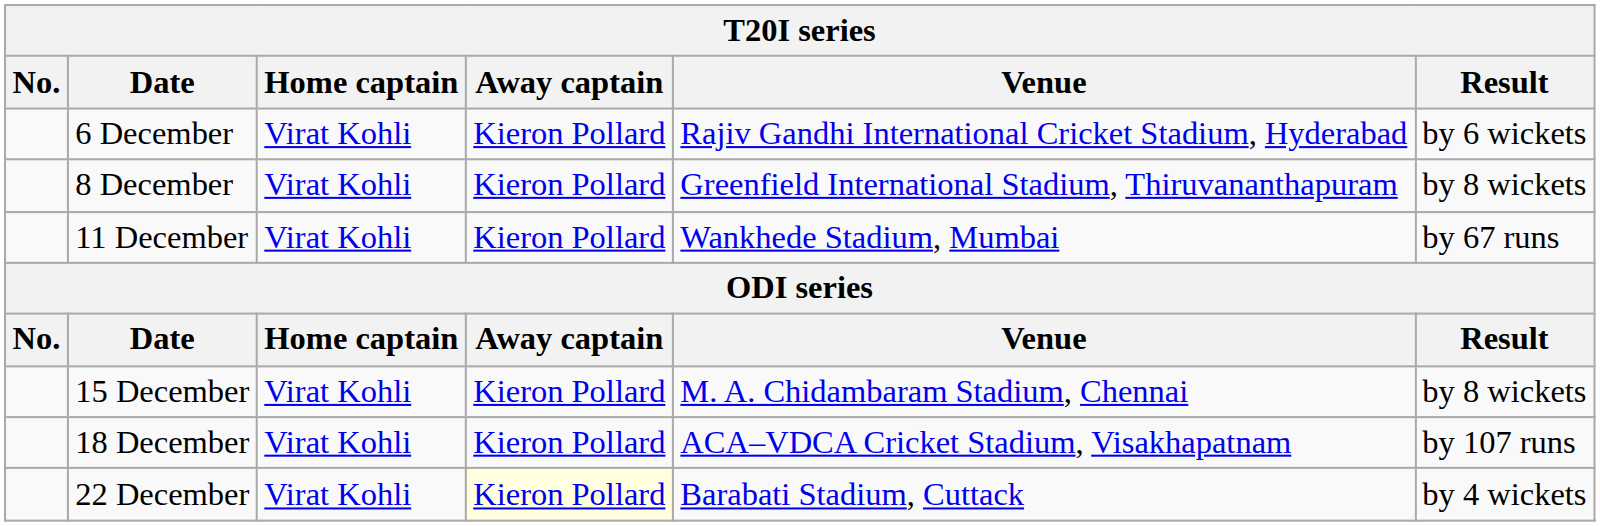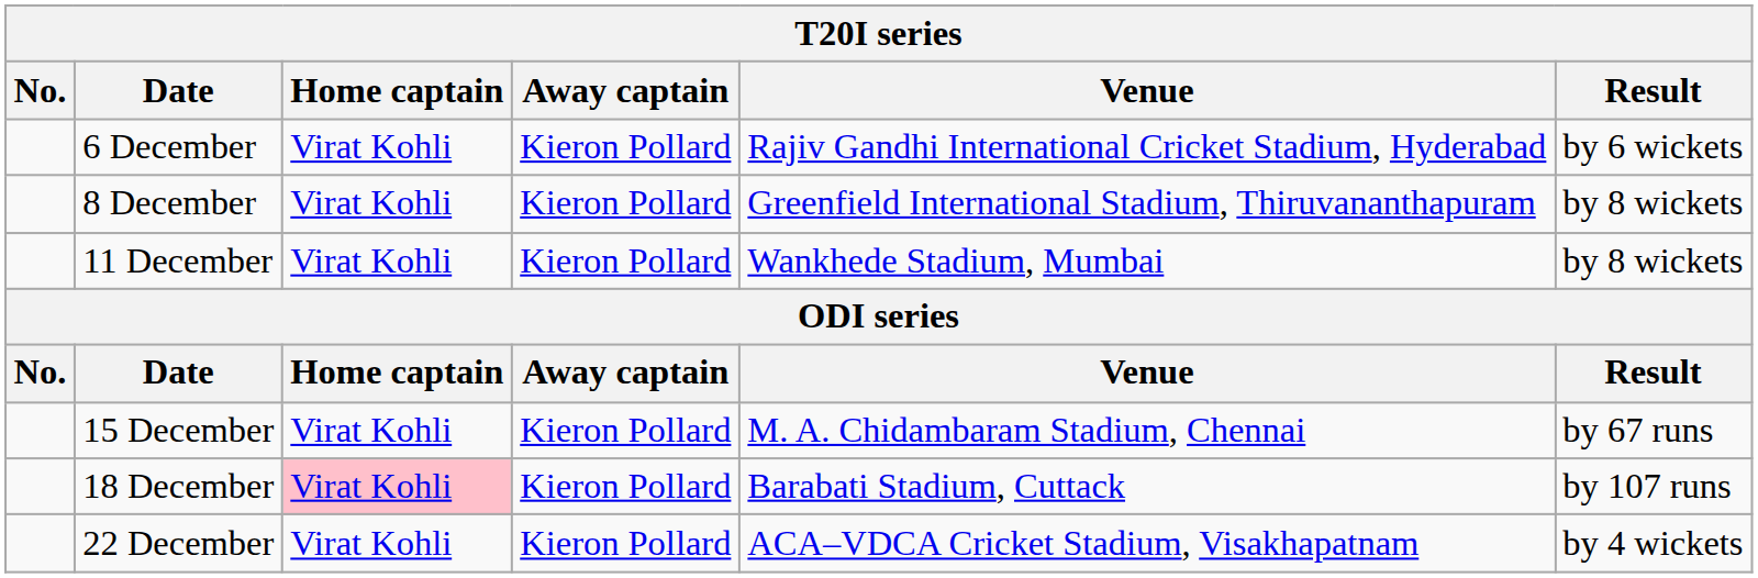11 December | Result: by 67 runs -> by 8 wickets
15 December | Result: by 8 wickets -> by 67 runs
18 December | Home captain: no background -> pink background
18 December | Venue: ACA–VDCA Cricket Stadium, Visakhapatnam -> Barabati Stadium, Cuttack
22 December | Away captain: lightyellow background -> no background
22 December | Venue: Barabati Stadium, Cuttack -> ACA–VDCA Cricket Stadium, Visakhapatnam
